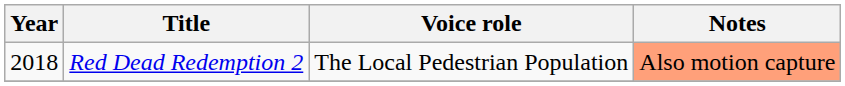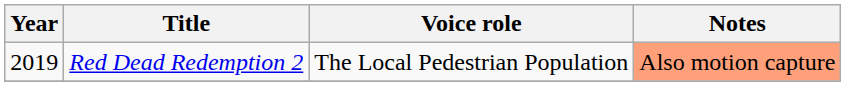Red Dead Redemption 2 | Year: 2018 -> 2019
